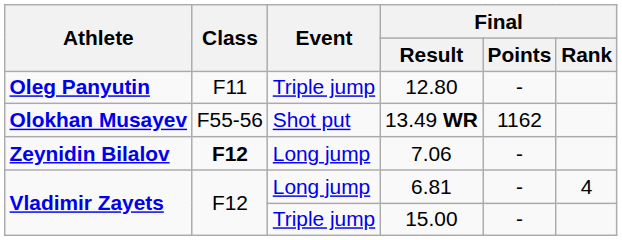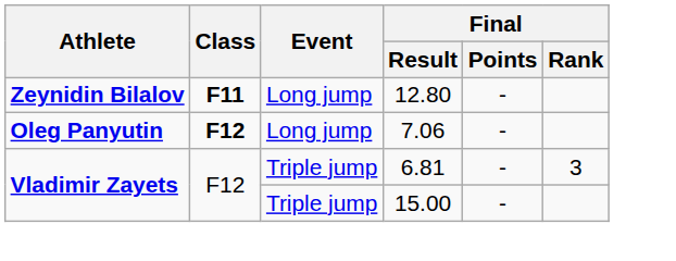12.80 | Athlete: Oleg Panyutin -> Zeynidin Bilalov
12.80 | Class: normal -> bold
12.80 | Event: Triple jump -> Long jump
- row: Olokhan Musayev | F55-56 | Shot put | 13.49 WR | 1162
7.06 | Athlete: Zeynidin Bilalov -> Oleg Panyutin
6.81 | Event: Long jump -> Triple jump
6.81 | Final / Rank: 4 -> 3
